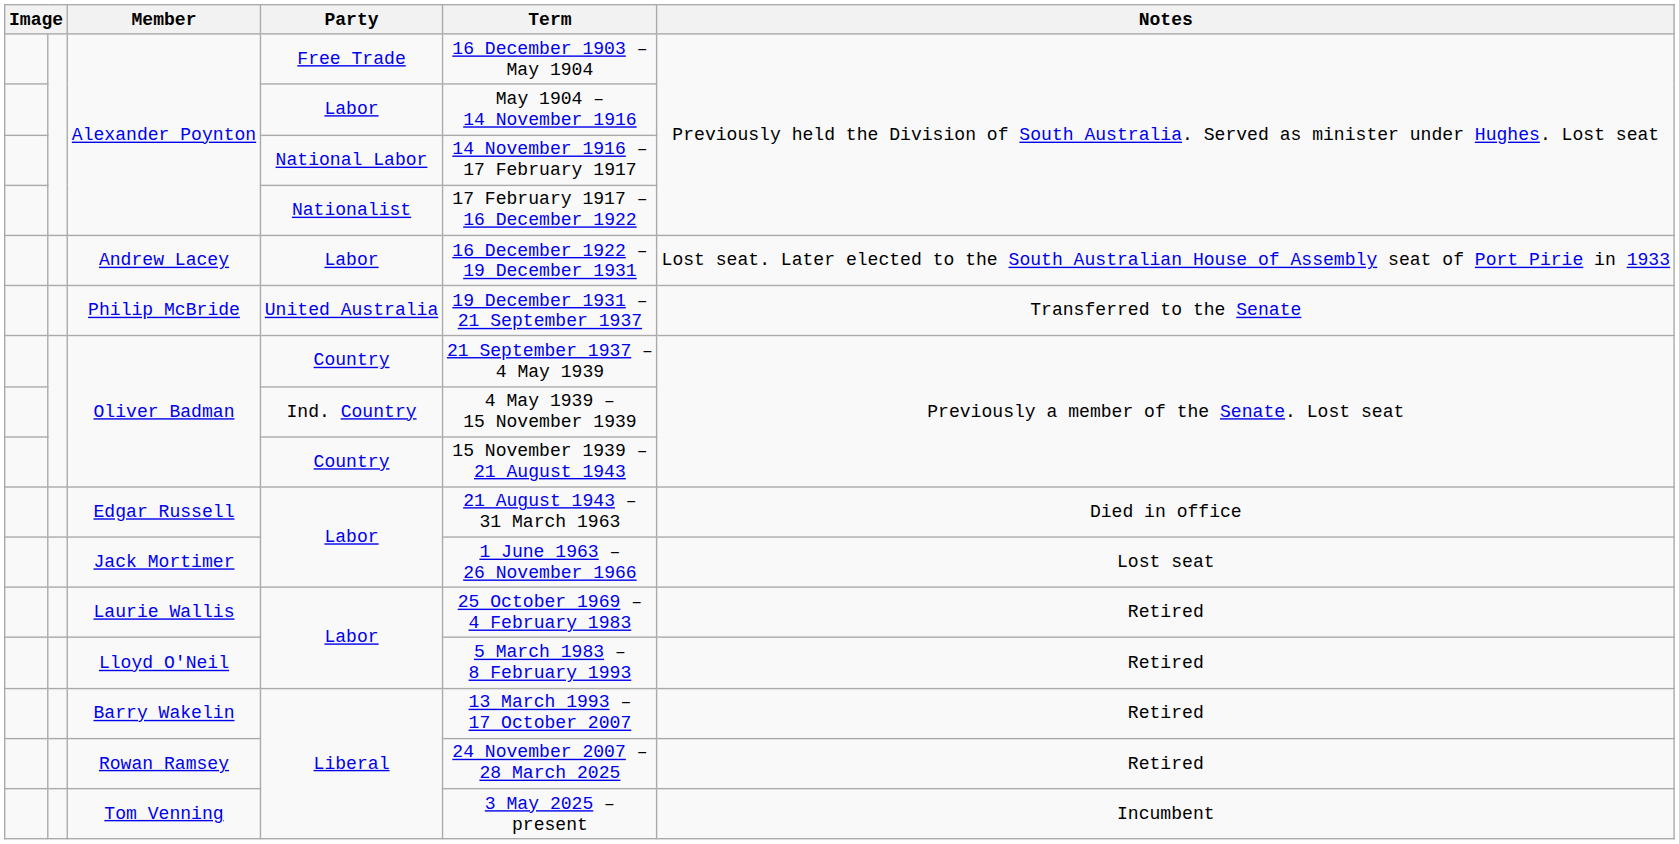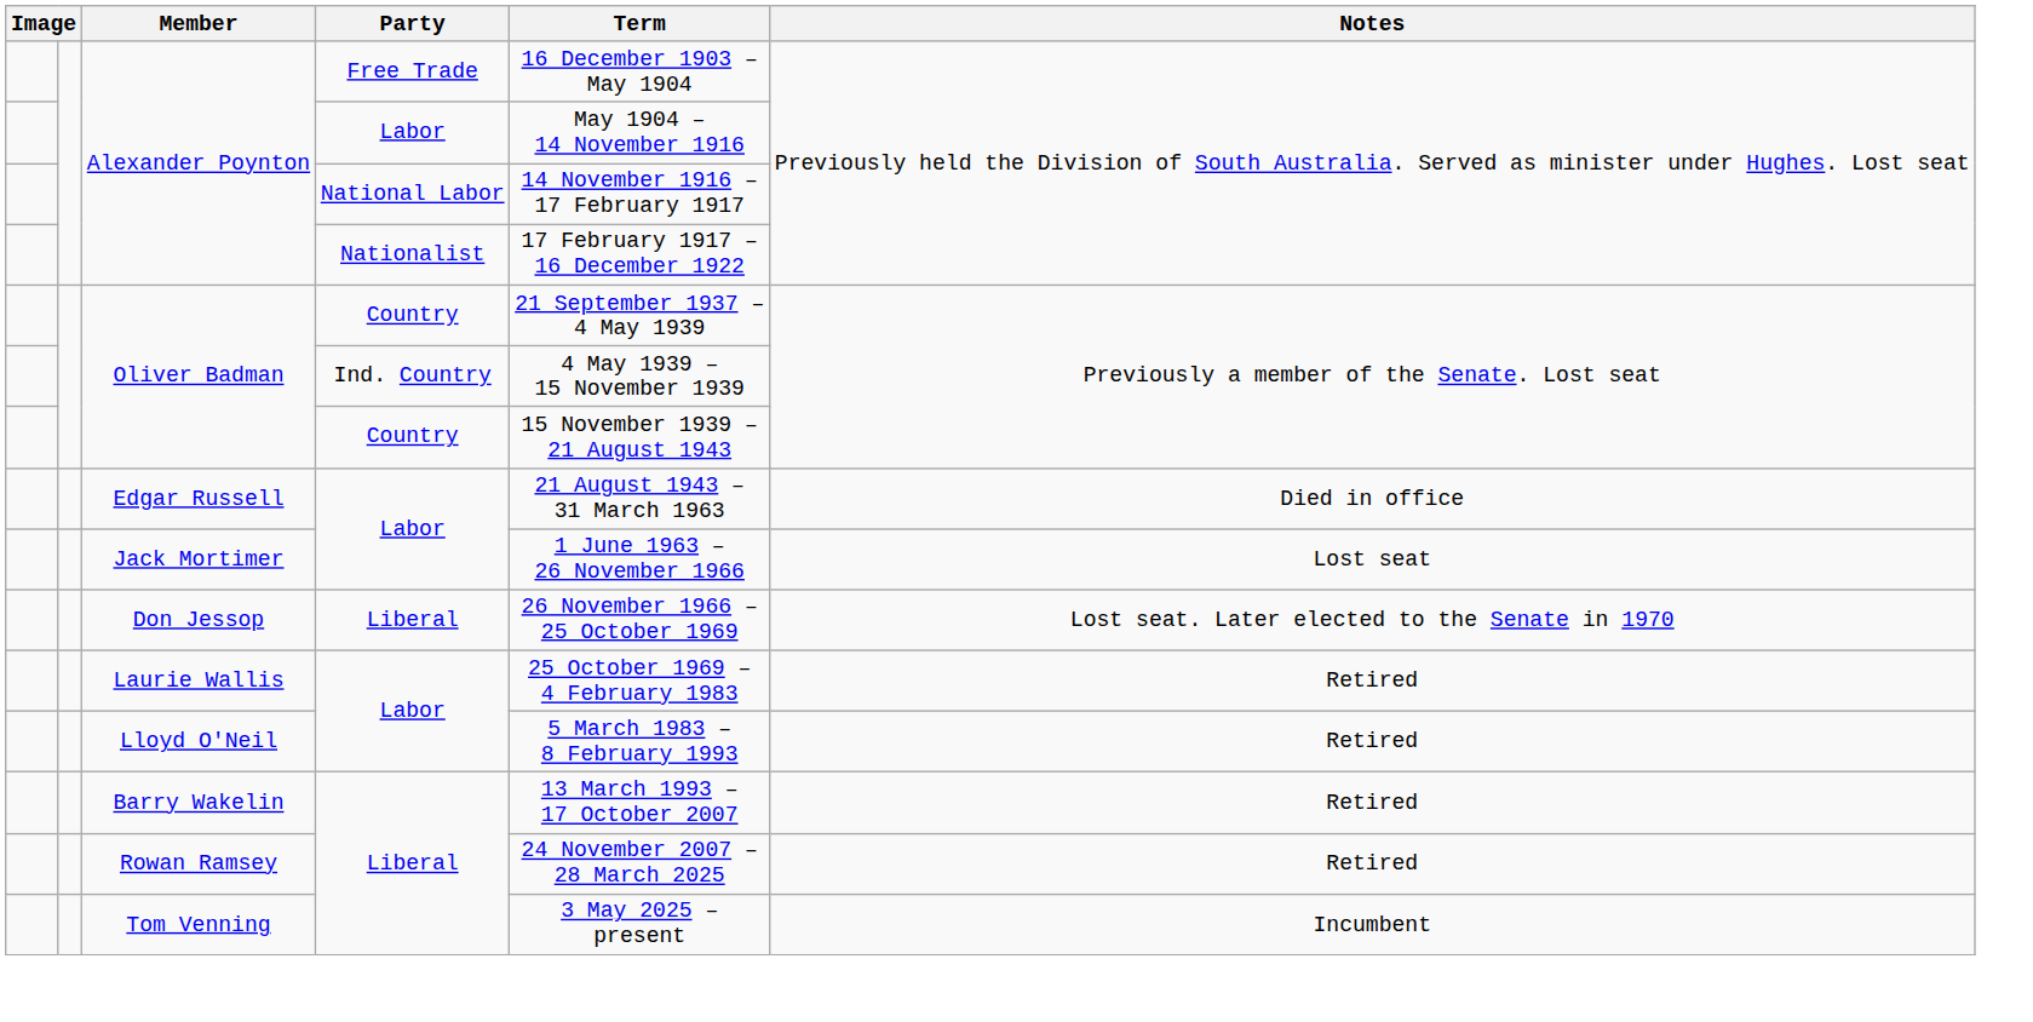- row: Andrew Lacey | Labor | 16 December 1922 – 19 December 1931 | Lost seat. Later elected to the South Australian House of Assembly seat of Port Pirie in 1933
- row: Philip McBride | United Australia | 19 December 1931 – 21 September 1937 | Transferred to the Senate
+ row: Don Jessop | Liberal | 26 November 1966 – 25 October 1969 | Lost seat. Later elected to the Senate in 1970
